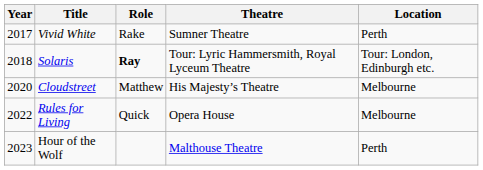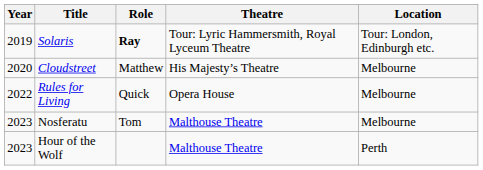- row: 2017 | Vivid White | Rake | Sumner Theatre | Perth
Solaris | Year: 2018 -> 2019
+ row: 2023 | Nosferatu | Tom | Malthouse Theatre | Melbourne
